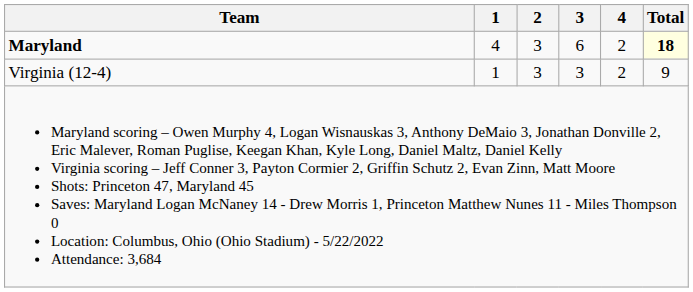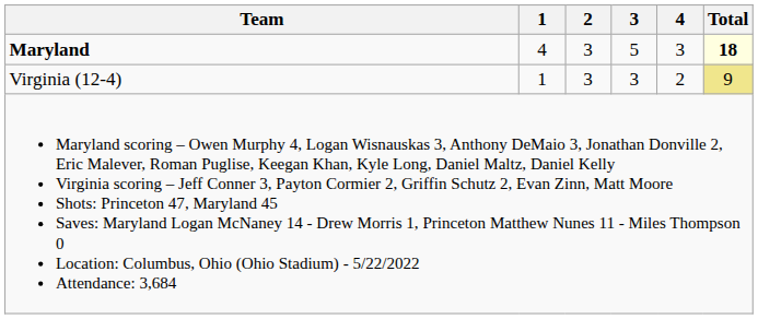Maryland | 3: 6 -> 5
Maryland | 4: 2 -> 3
Virginia (12-4) | Total: no background -> khaki background
